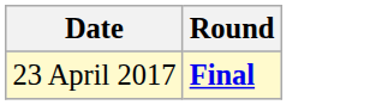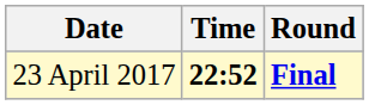+ column: Time | 22:52
